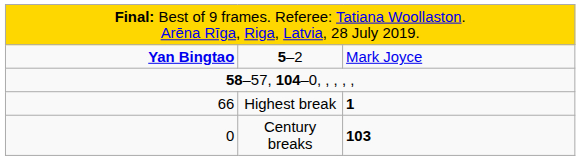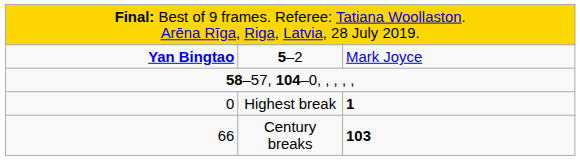Highest break | column 1: 66 -> 0
Century breaks | column 1: 0 -> 66
